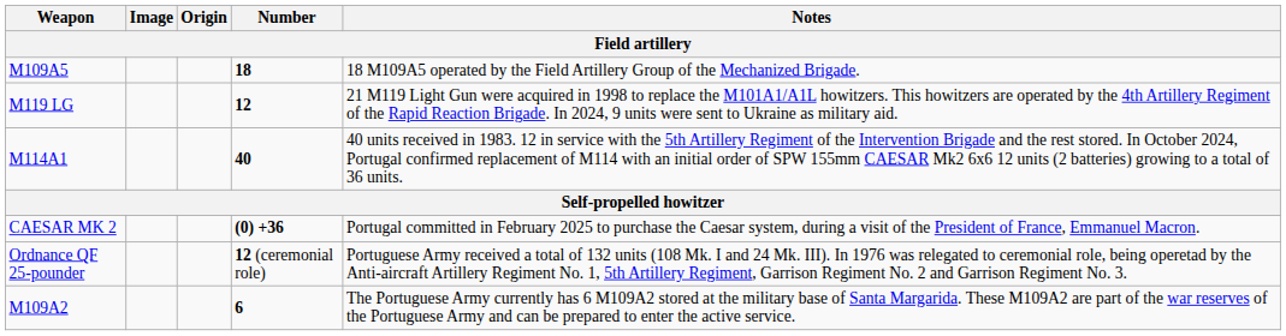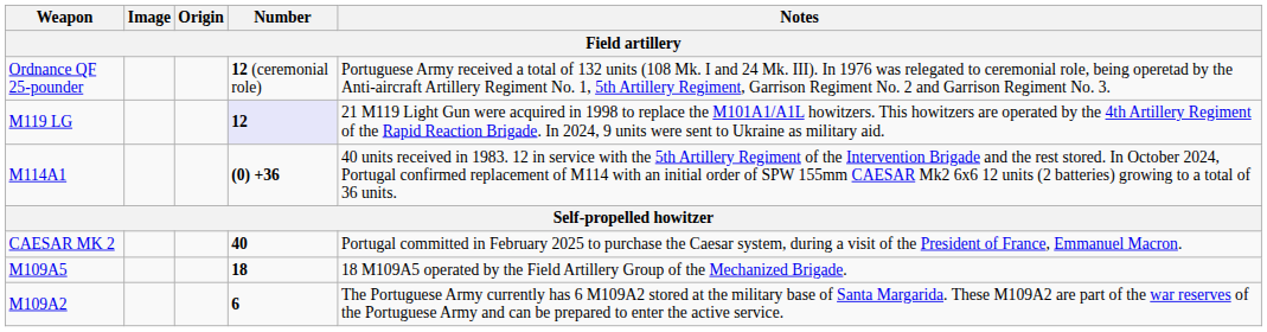rows swapped: Ordnance QF 25-pounder <-> M109A5
M119 LG | Number: no background -> lavender background
M114A1 | Number: 40 -> (0) +36
CAESAR MK 2 | Number: (0) +36 -> 40
